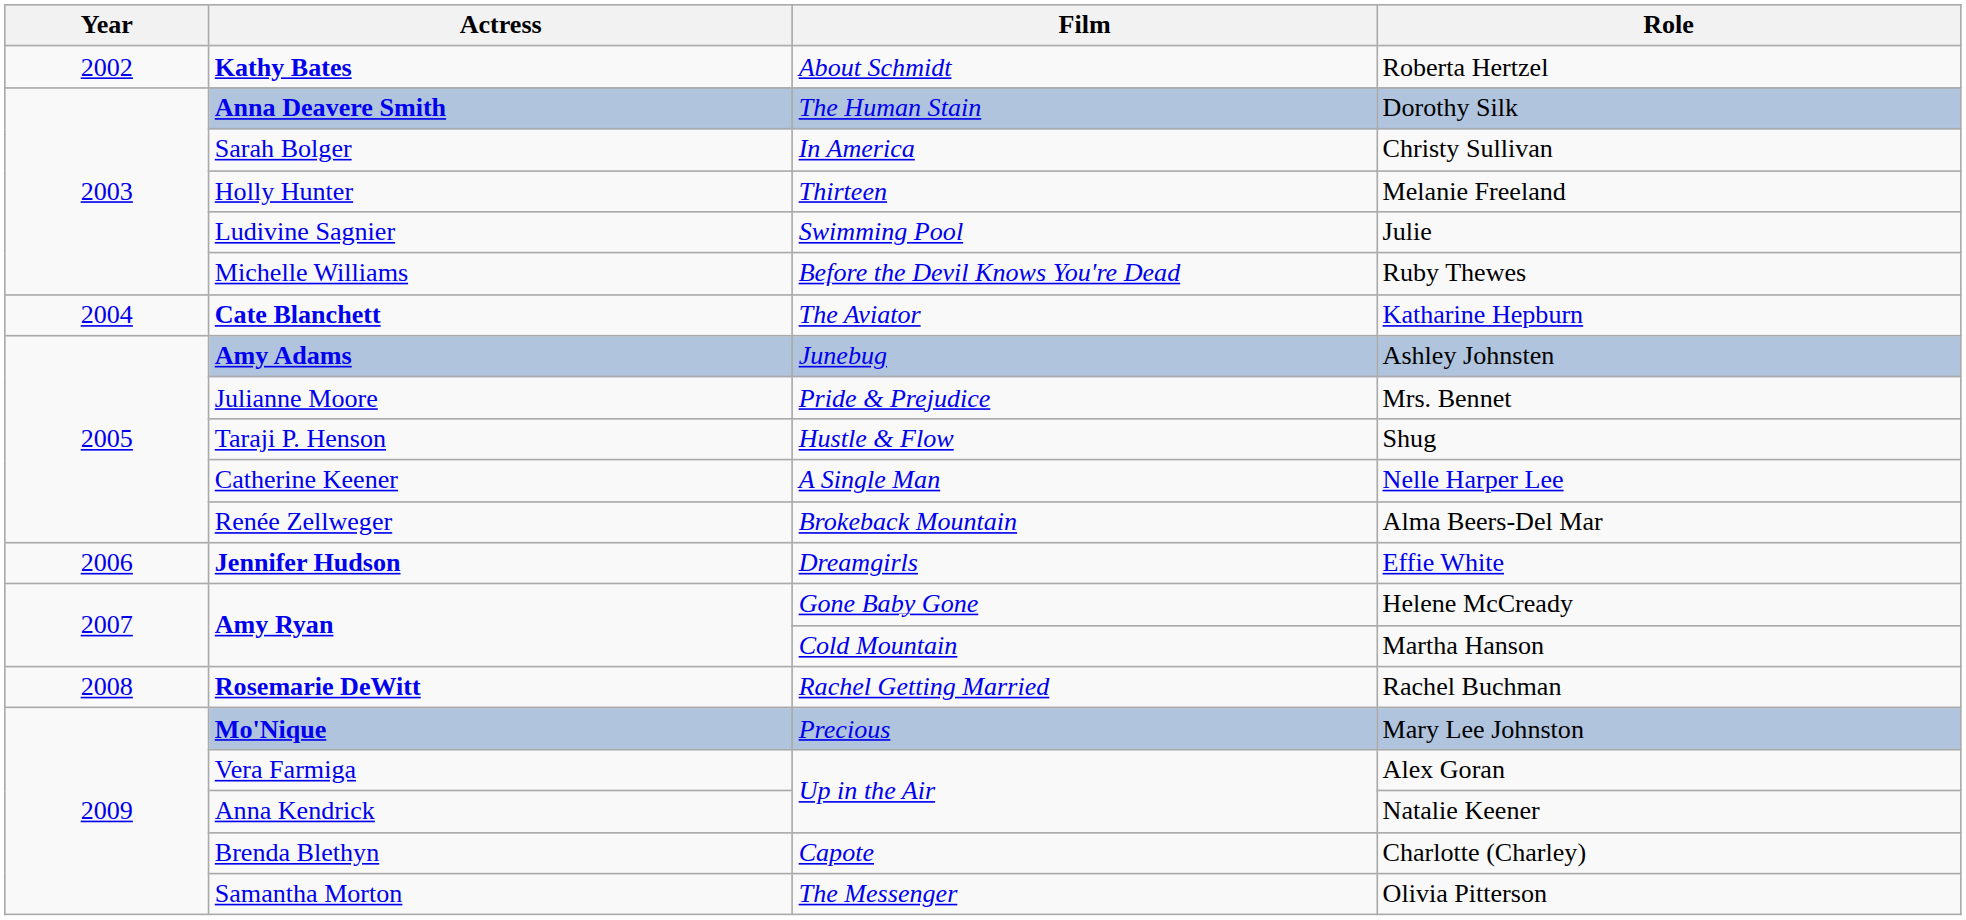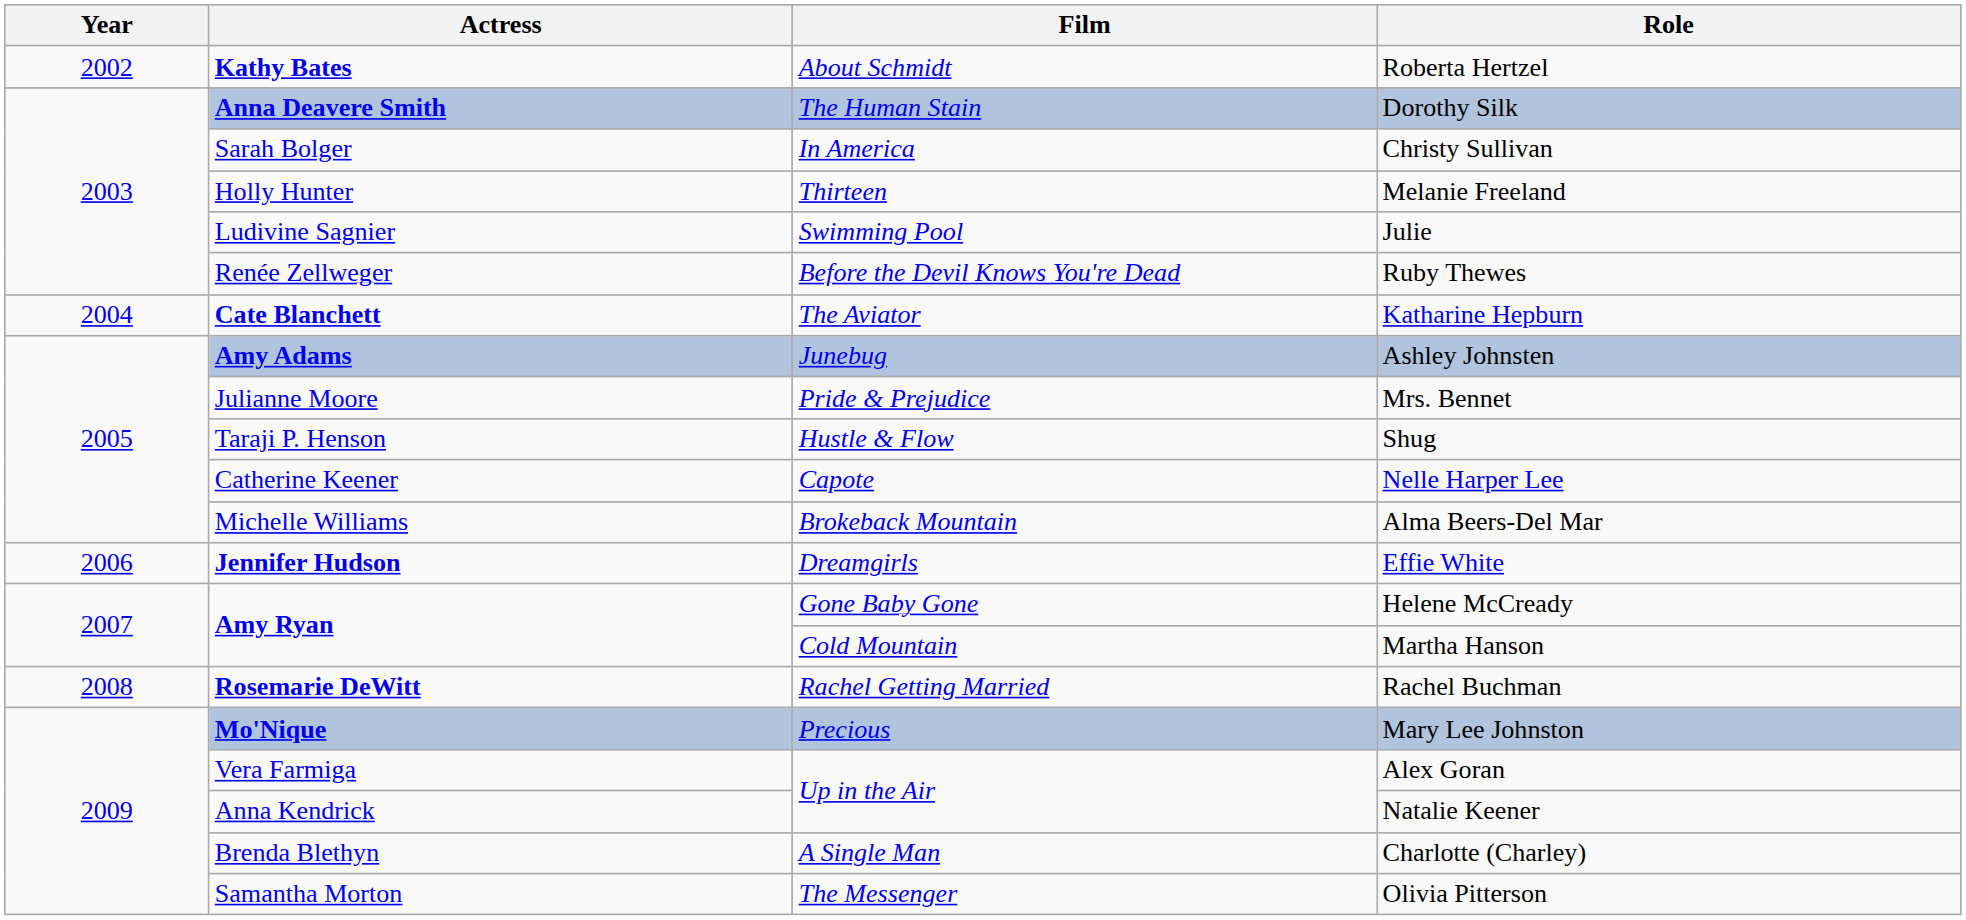Ruby Thewes | Actress: Michelle Williams -> Renée Zellweger
Nelle Harper Lee | Film: A Single Man -> Capote
Alma Beers-Del Mar | Actress: Renée Zellweger -> Michelle Williams
Charlotte (Charley) | Film: Capote -> A Single Man
